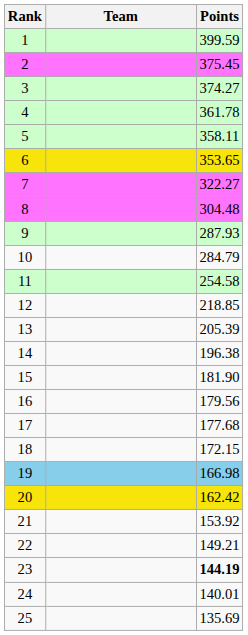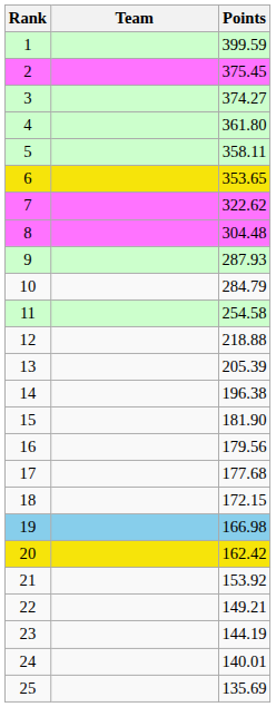4 | Points: 361.78 -> 361.80
7 | Points: 322.27 -> 322.62
12 | Points: 218.85 -> 218.88
23 | Points: bold -> normal
